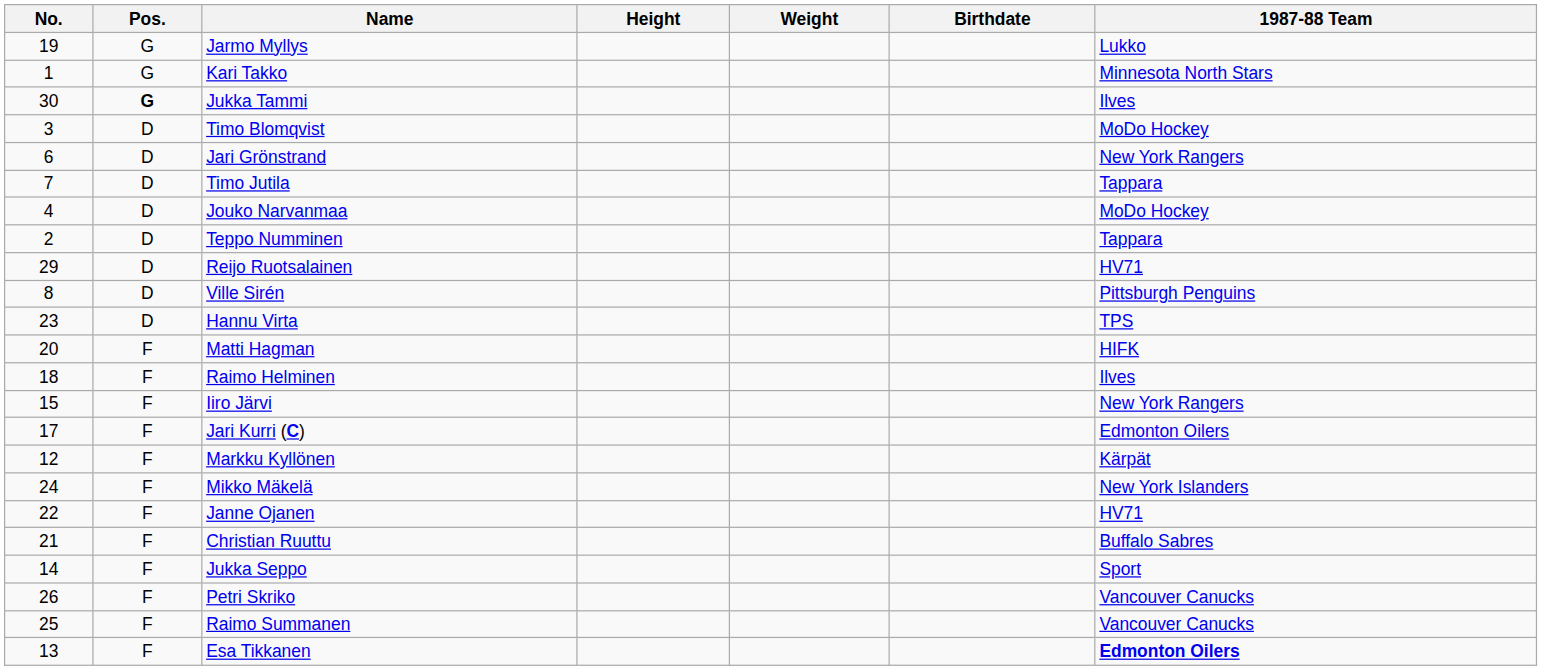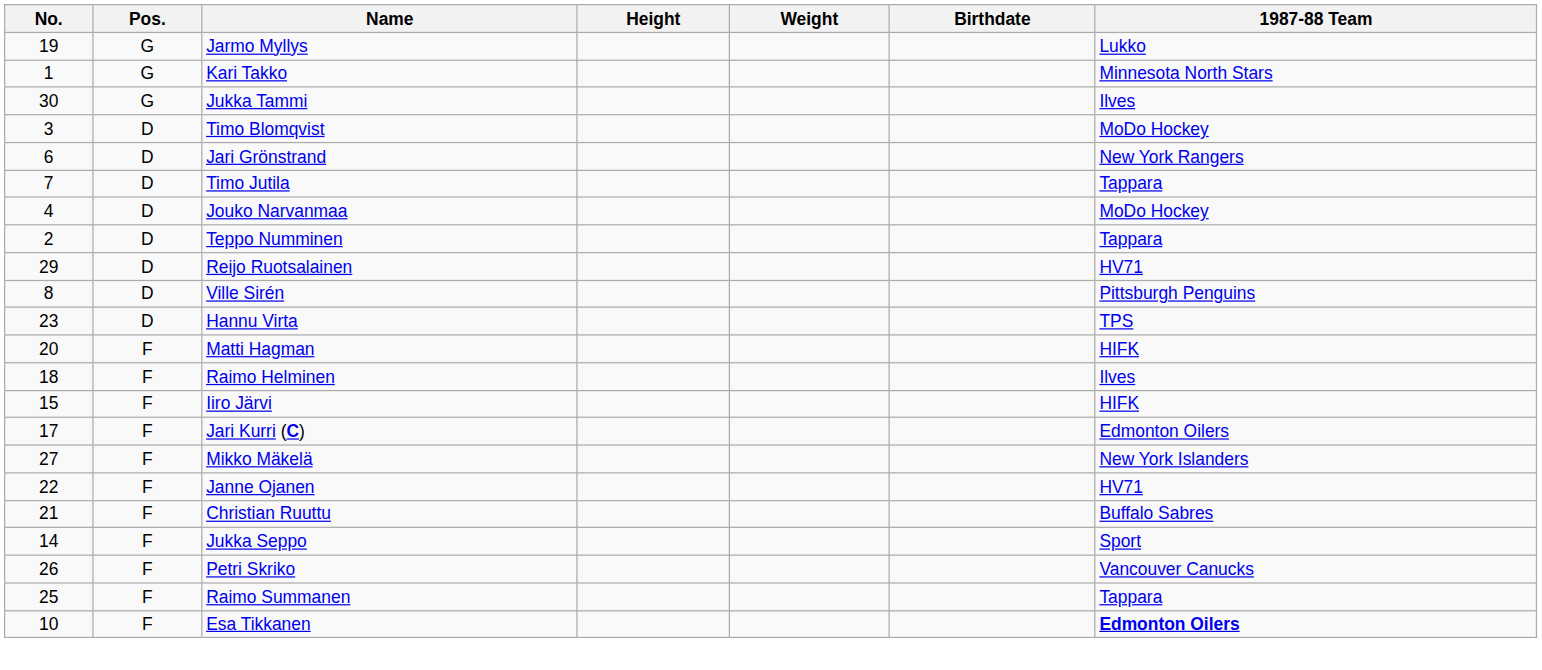Jukka Tammi | Pos.: bold -> normal
Iiro Järvi | 1987-88 Team: New York Rangers -> HIFK
- row: 12 | F | Markku Kyllönen | Kärpät
Mikko Mäkelä | No.: 24 -> 27
Raimo Summanen | 1987-88 Team: Vancouver Canucks -> Tappara
Esa Tikkanen | No.: 13 -> 10
